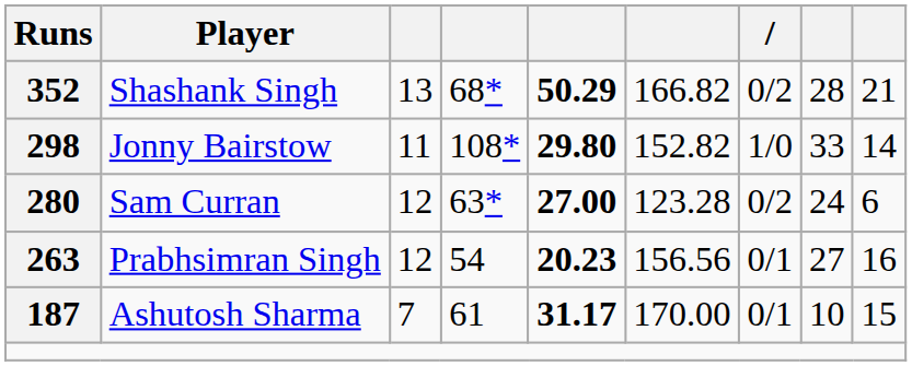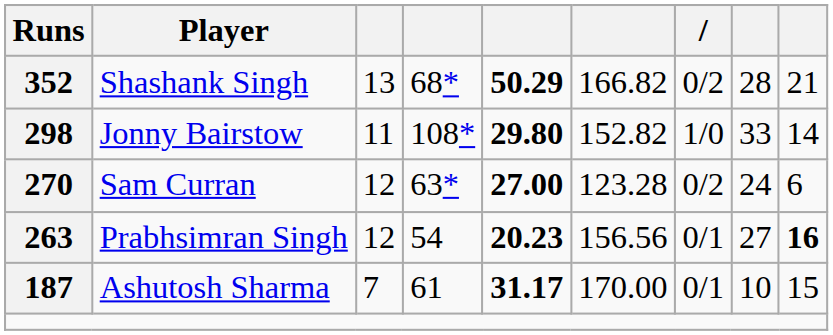Sam Curran | Runs: 280 -> 270
Prabhsimran Singh | column 9: normal -> bold
